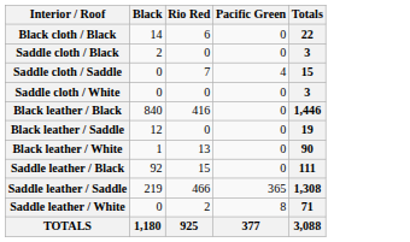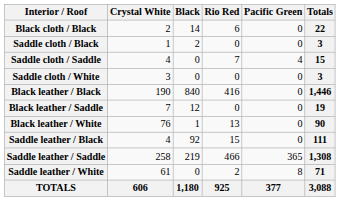+ column: Crystal White | 2 | 1 | 4 | 3 | 190 | 7 | 76 | 4 | 258 | 61 | 606
